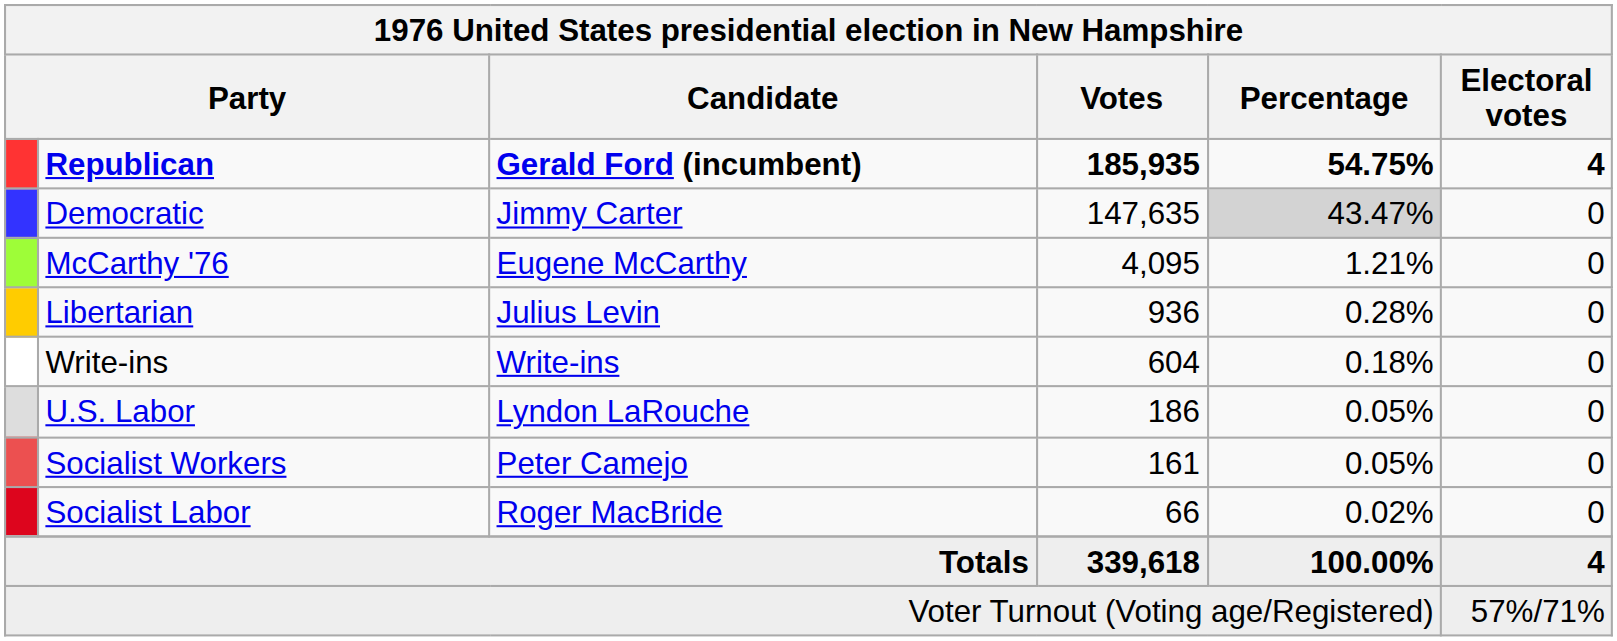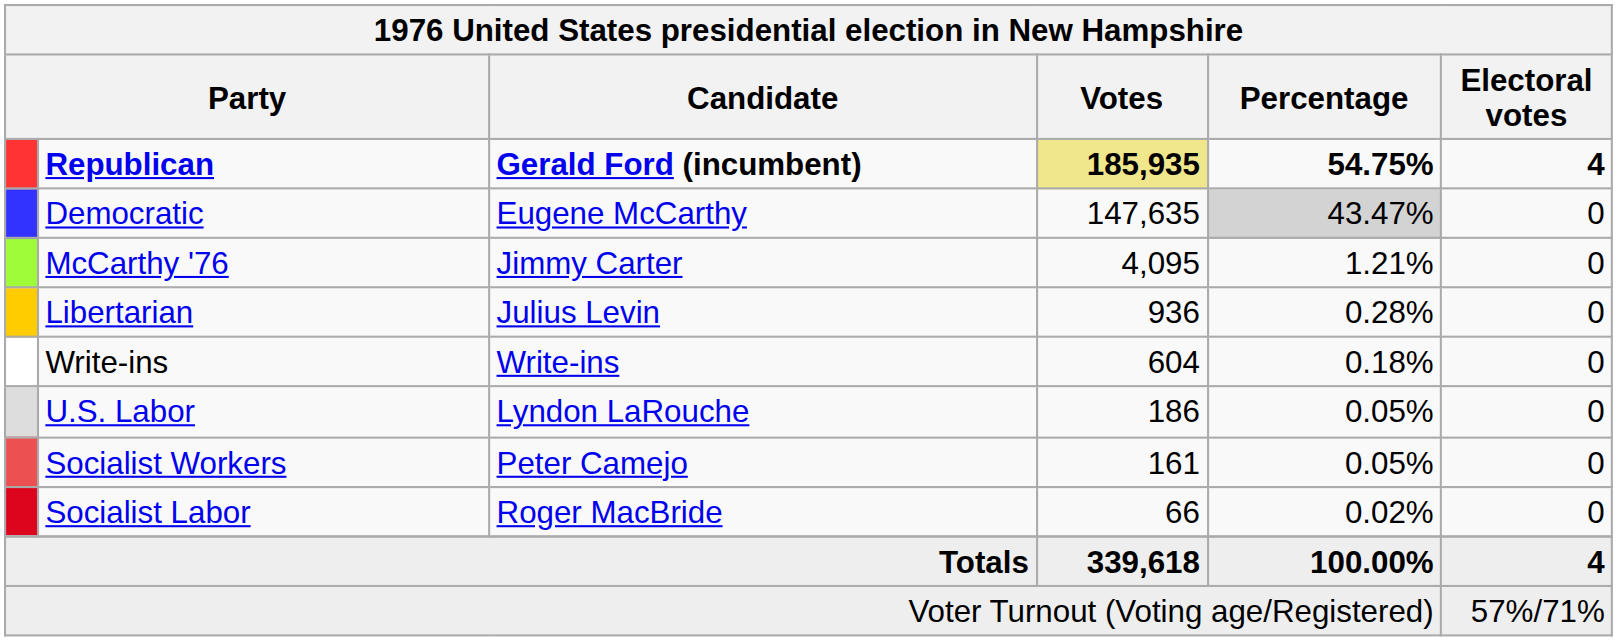Republican | Votes: no background -> khaki background
Democratic | Candidate: Jimmy Carter -> Eugene McCarthy
McCarthy '76 | Candidate: Eugene McCarthy -> Jimmy Carter
